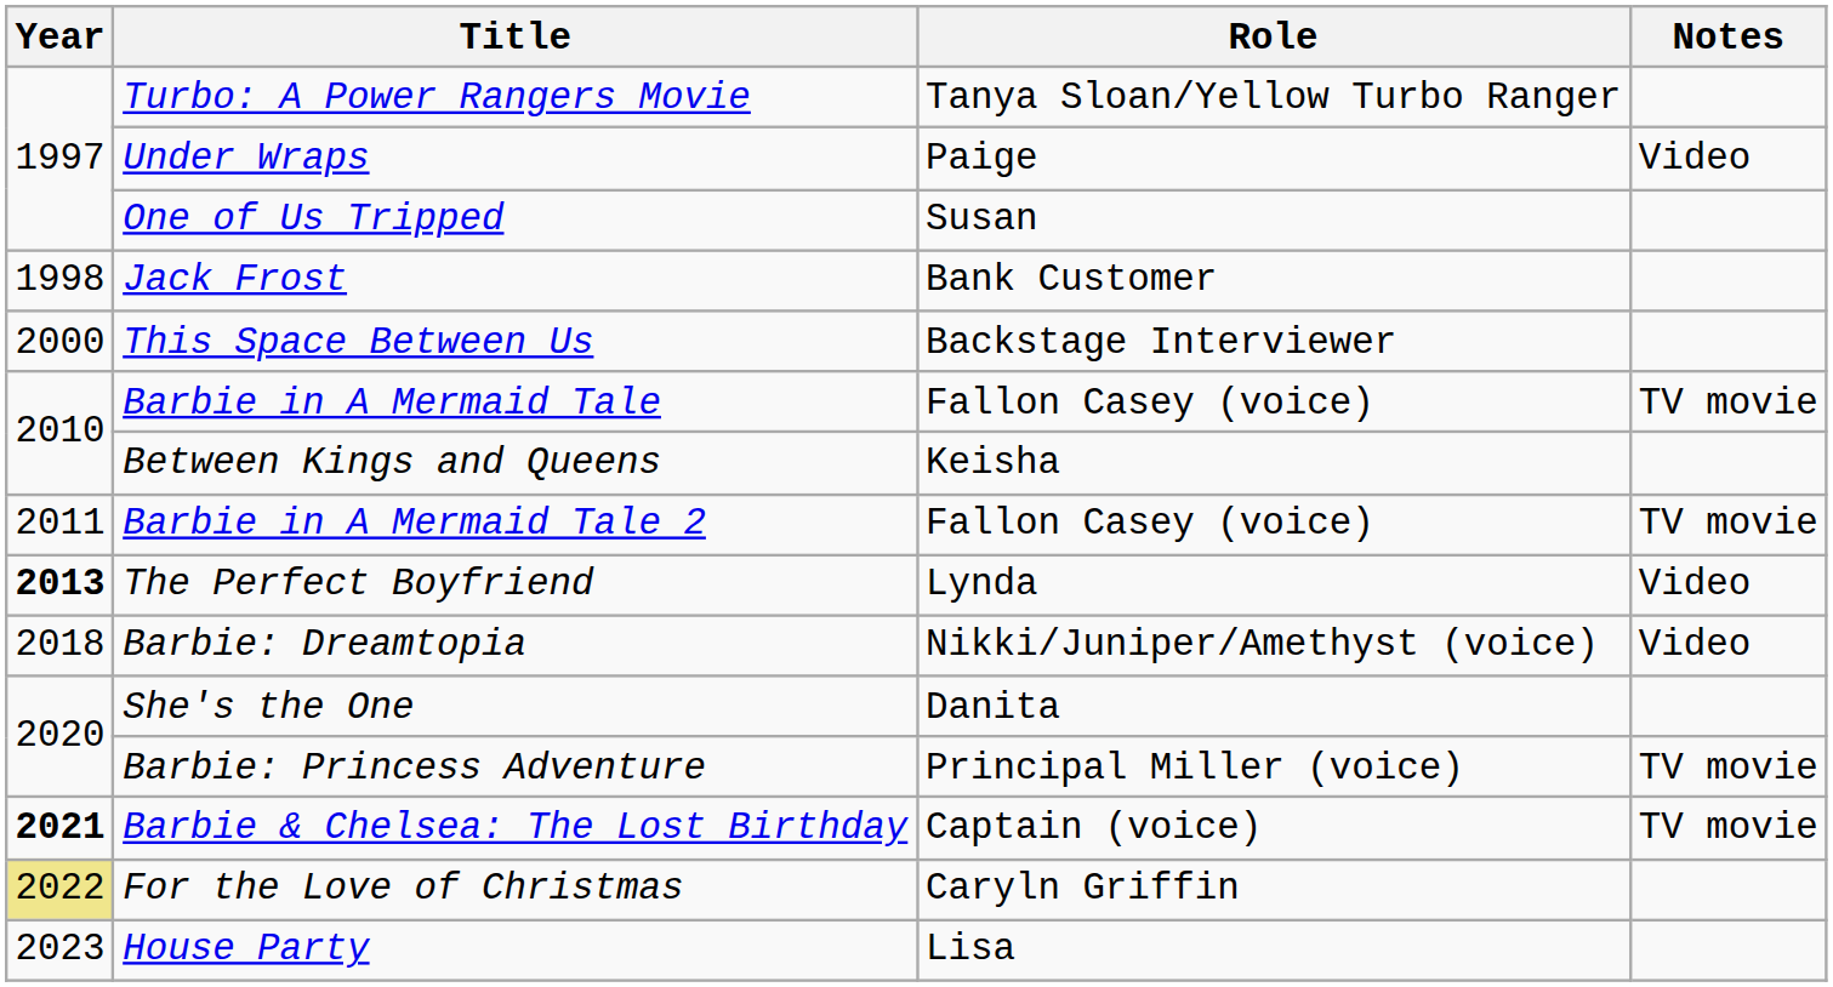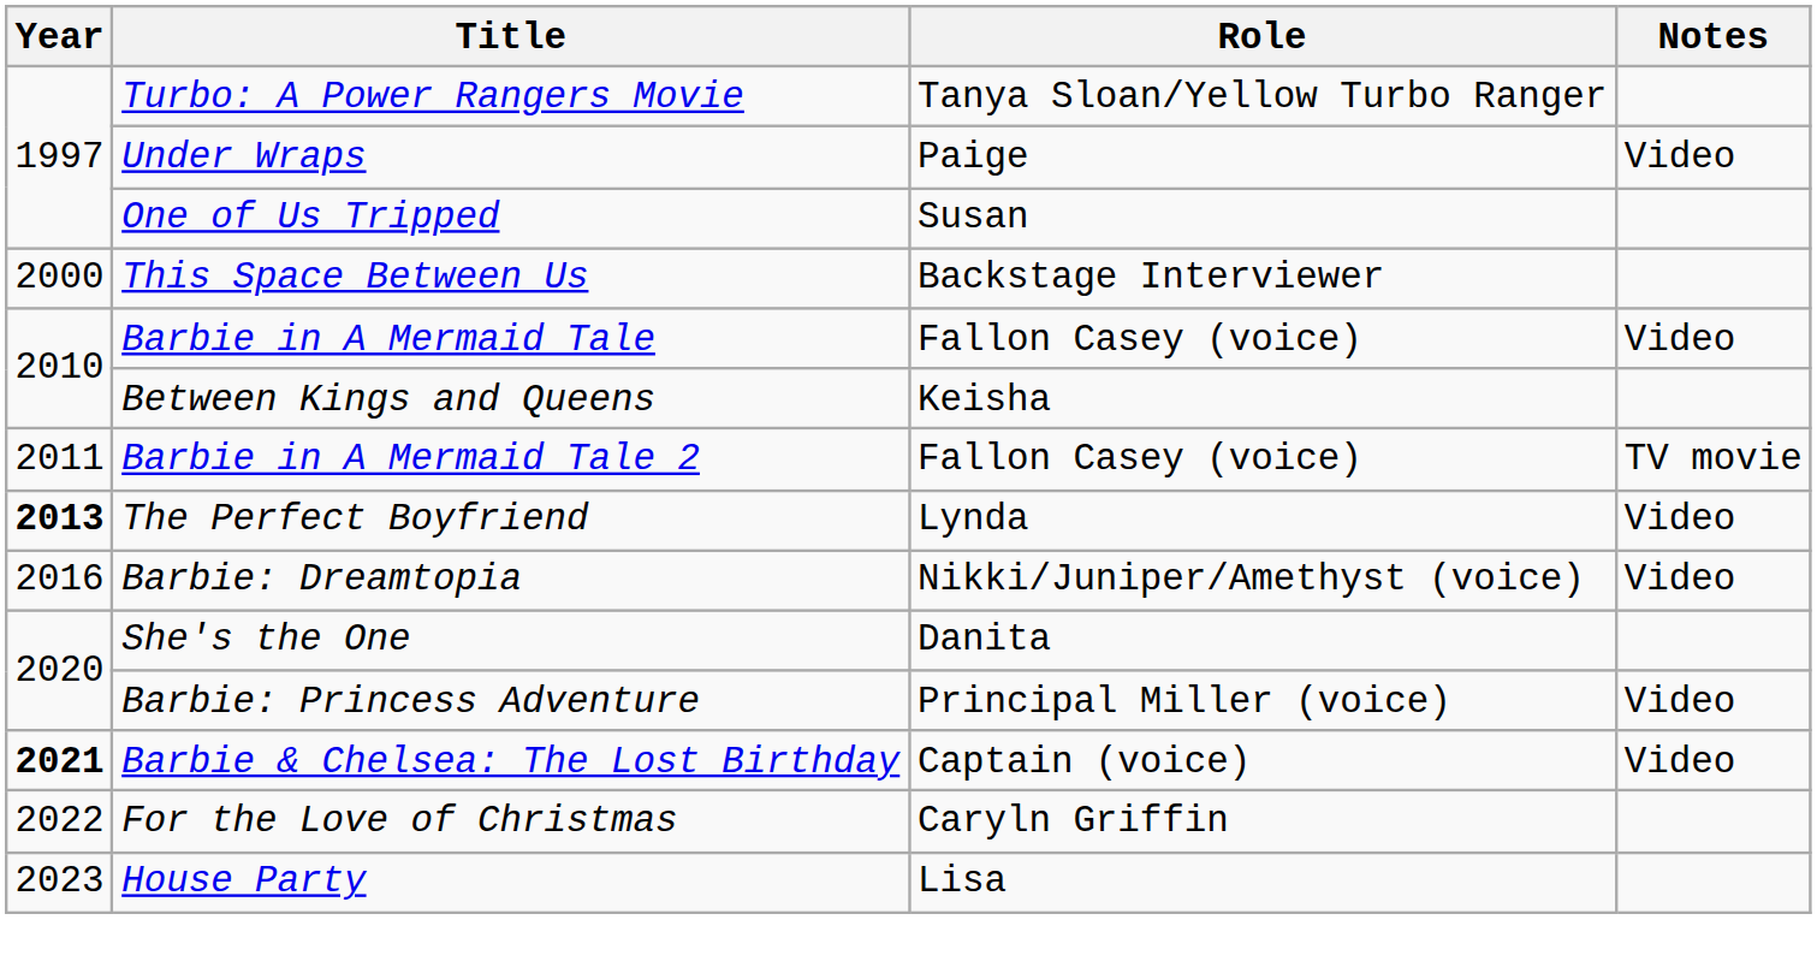- row: 1998 | Jack Frost | Bank Customer
Barbie in A Mermaid Tale | Notes: TV movie -> Video
Barbie: Dreamtopia | Year: 2018 -> 2016
Barbie: Princess Adventure | Notes: TV movie -> Video
Barbie & Chelsea: The Lost Birthday | Notes: TV movie -> Video
For the Love of Christmas | Year: khaki background -> no background
